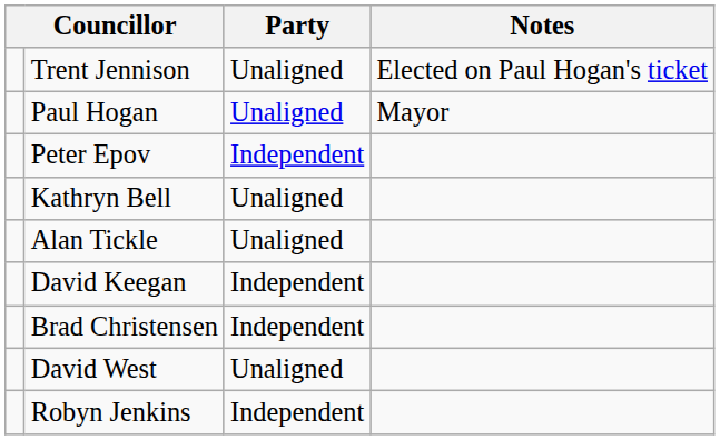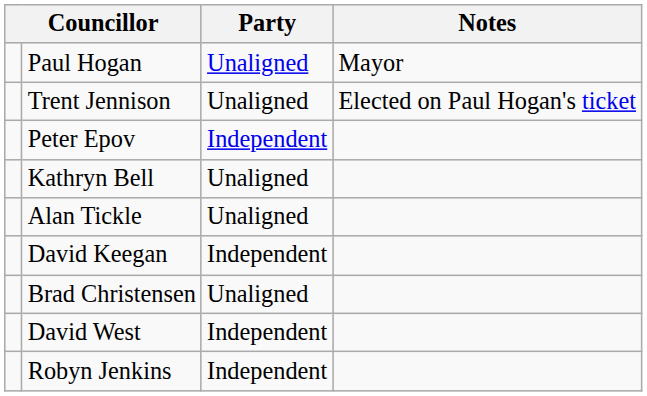rows swapped: Paul Hogan <-> Trent Jennison
Brad Christensen | Party: Independent -> Unaligned
David West | Party: Unaligned -> Independent
